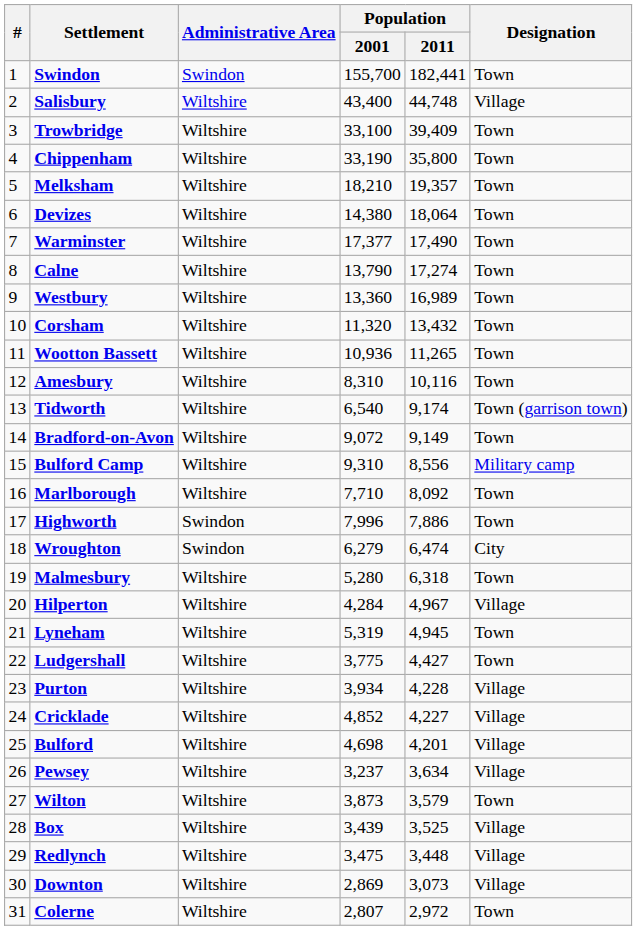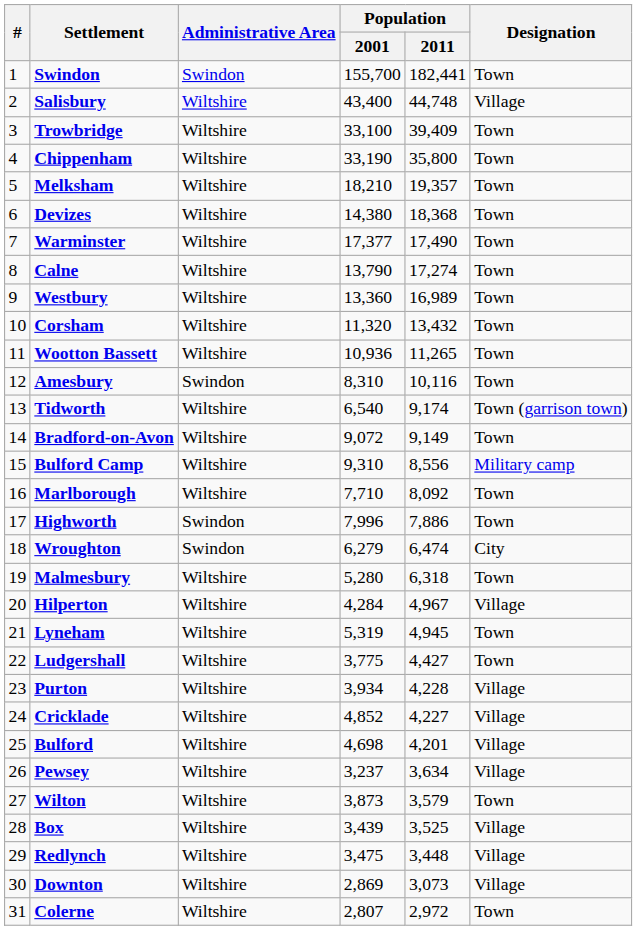Devizes | Population / 2011: 18,064 -> 18,368
Amesbury | Administrative Area: Wiltshire -> Swindon
